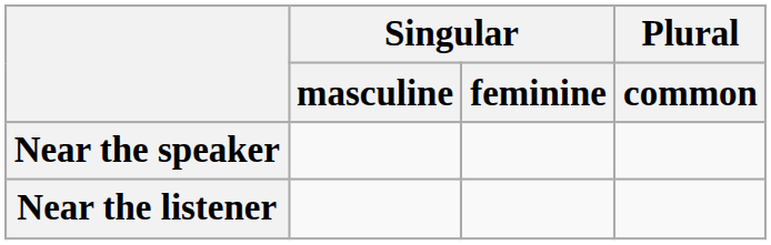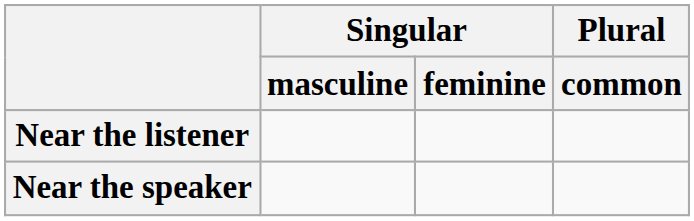rows swapped: Near the speaker <-> Near the listener
